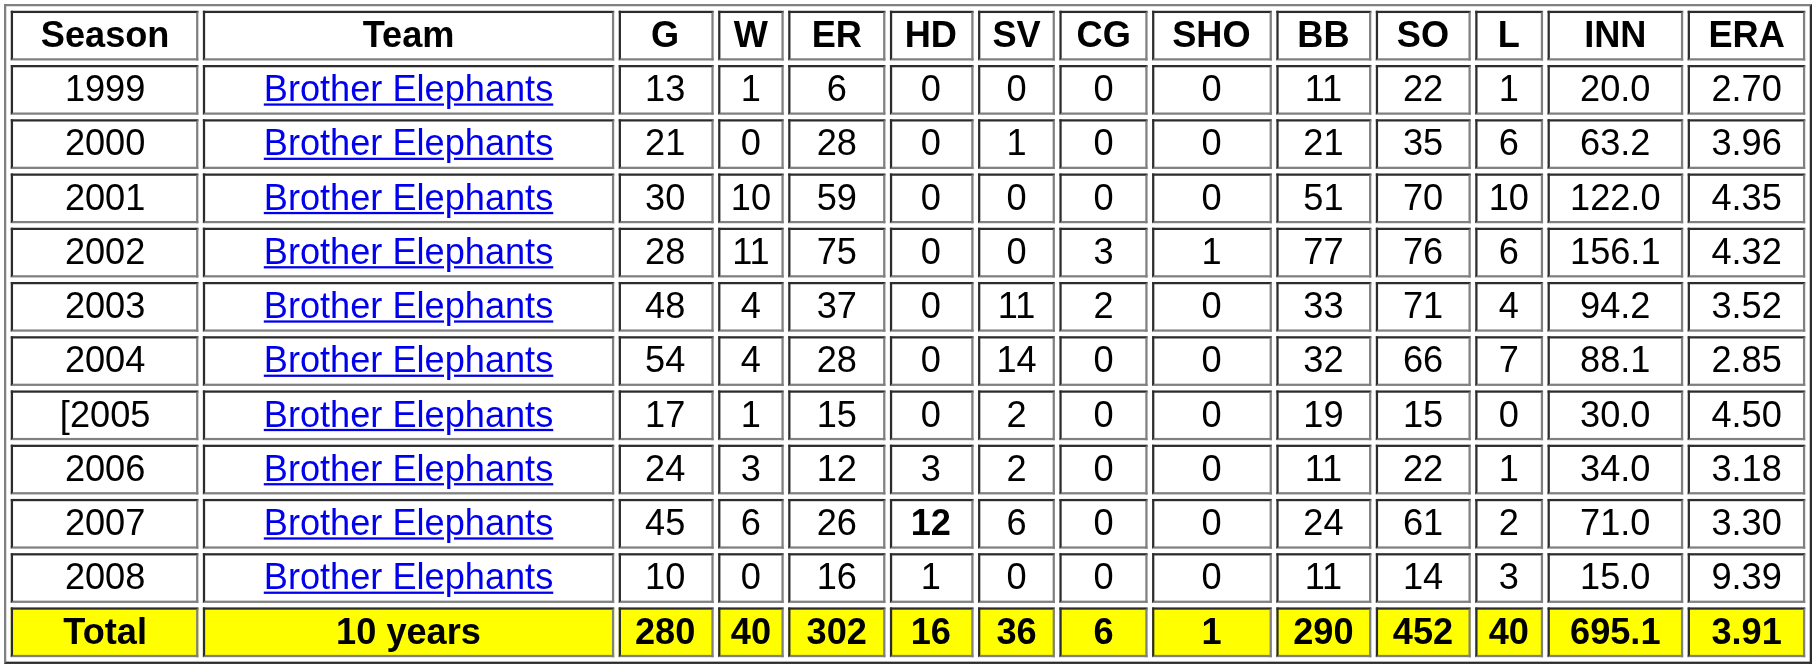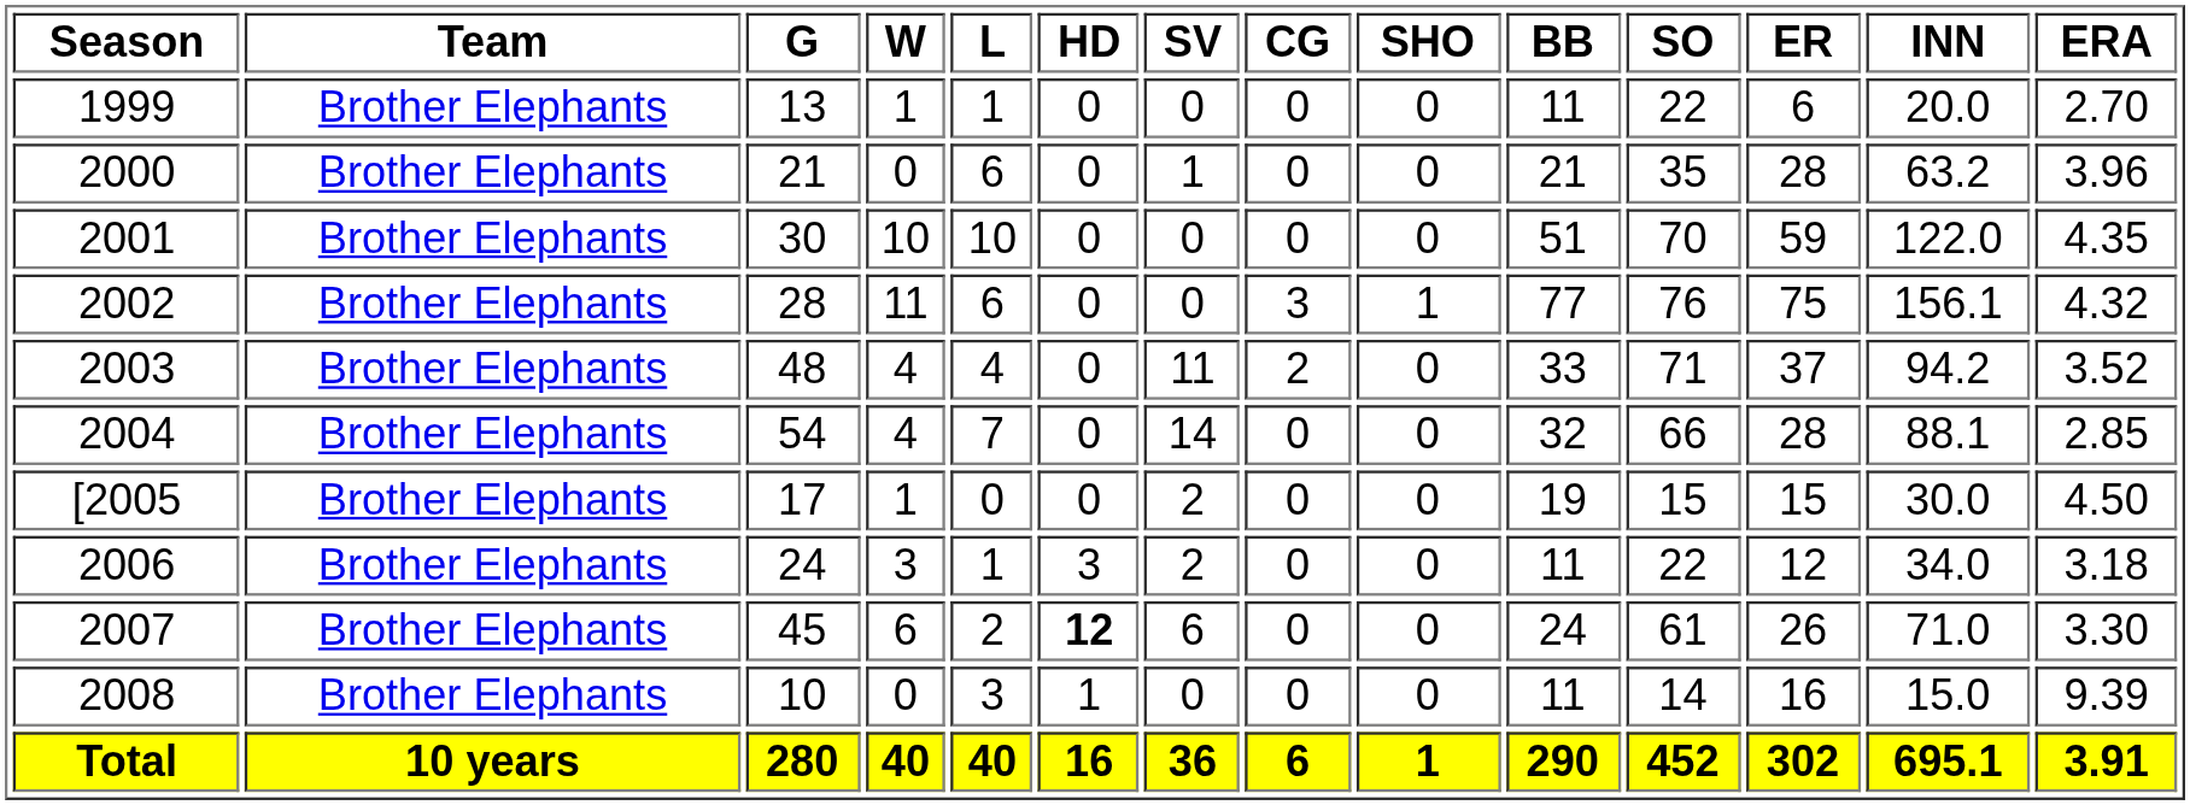columns swapped: L <-> ER
